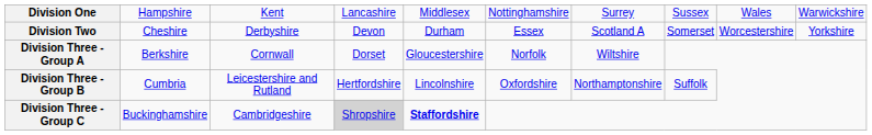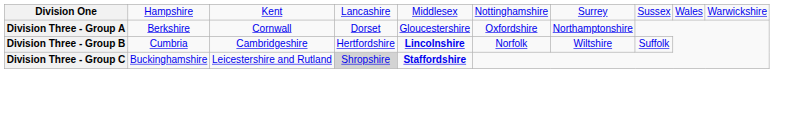- row: Division Two | Cheshire | Derbyshire | Devon | Durham | Essex | Scotland A | Somerset | Worcestershire | Yorkshire
Division Three - Group A | column 6: Norfolk -> Oxfordshire
Division Three - Group A | column 7: Wiltshire -> Northamptonshire
Division Three - Group B | column 3: Leicestershire and Rutland -> Cambridgeshire
Division Three - Group B | column 5: normal -> bold
Division Three - Group B | column 6: Oxfordshire -> Norfolk
Division Three - Group B | column 7: Northamptonshire -> Wiltshire
Division Three - Group C | column 3: Cambridgeshire -> Leicestershire and Rutland
